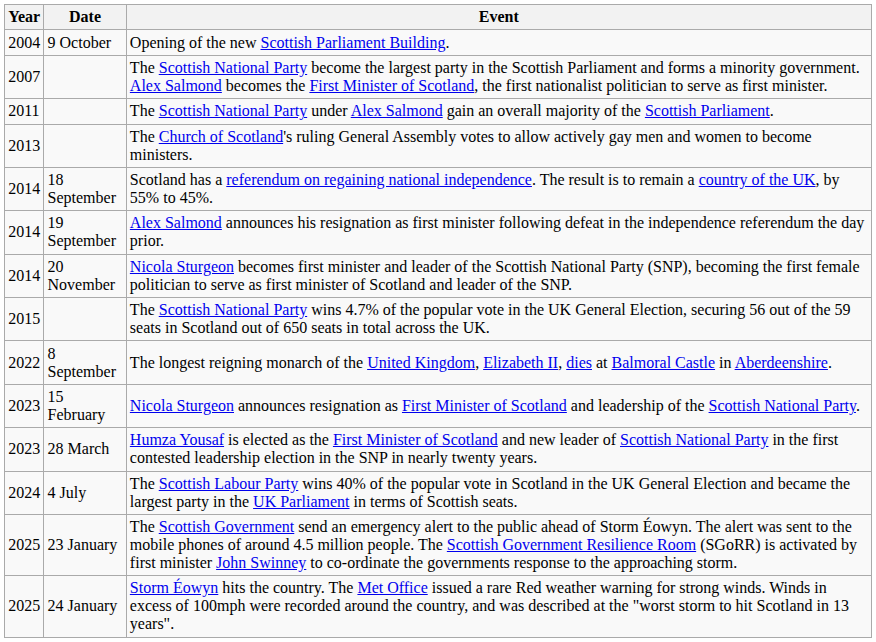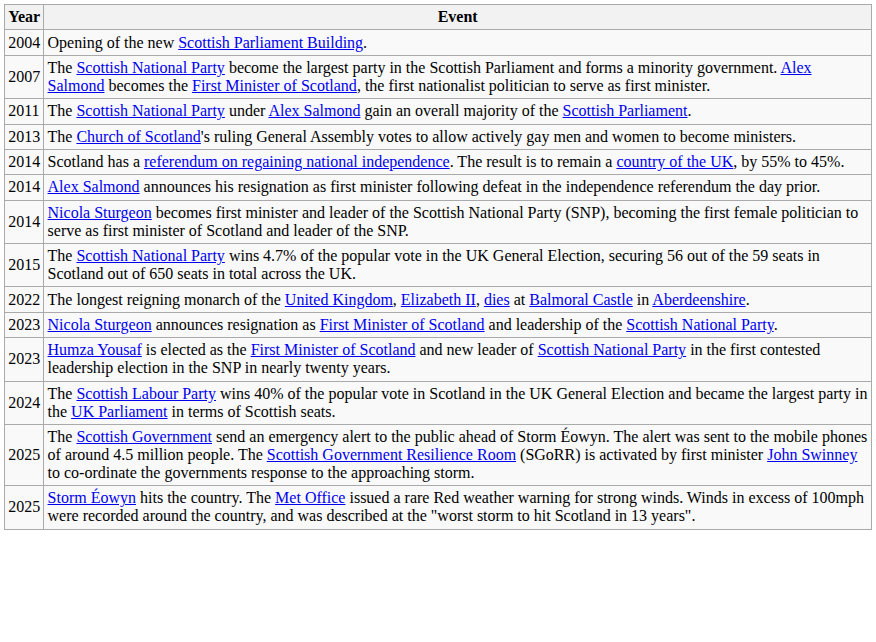- column: Date | 9 October | 18 September | 19 September | 20 November | 8 September | 15 February | 28 March | 4 July | 23 January | 24 January
